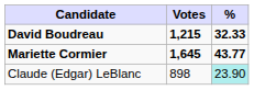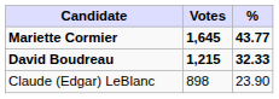rows swapped: Mariette Cormier <-> David Boudreau
Claude (Edgar) LeBlanc | %: paleturquoise background -> no background
